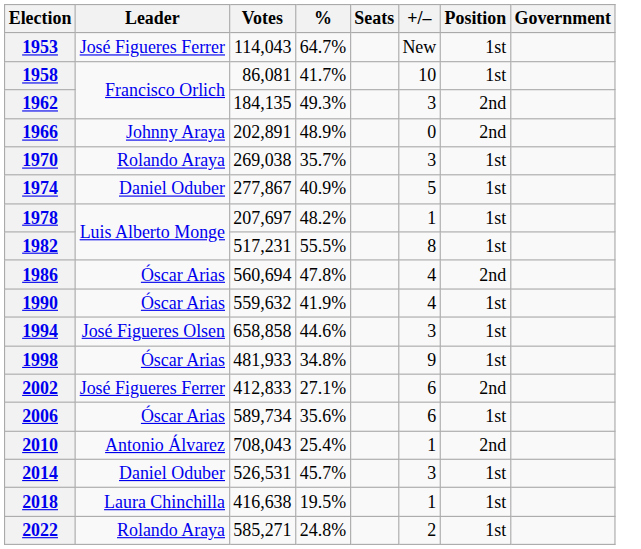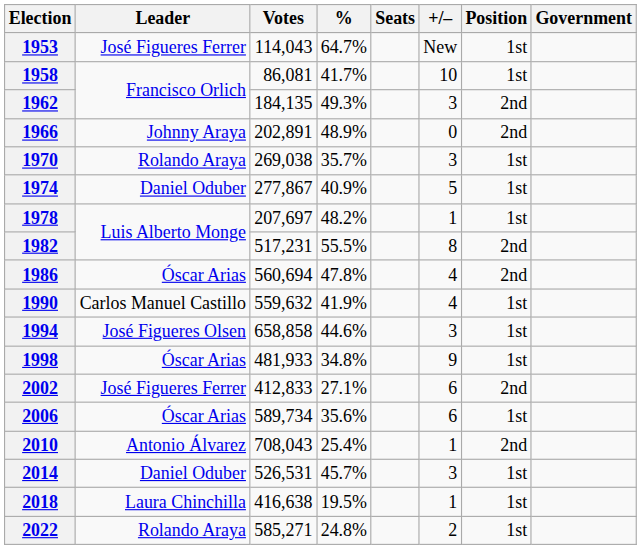1982 | Position: 1st -> 2nd
1990 | Leader: Óscar Arias -> Carlos Manuel Castillo
